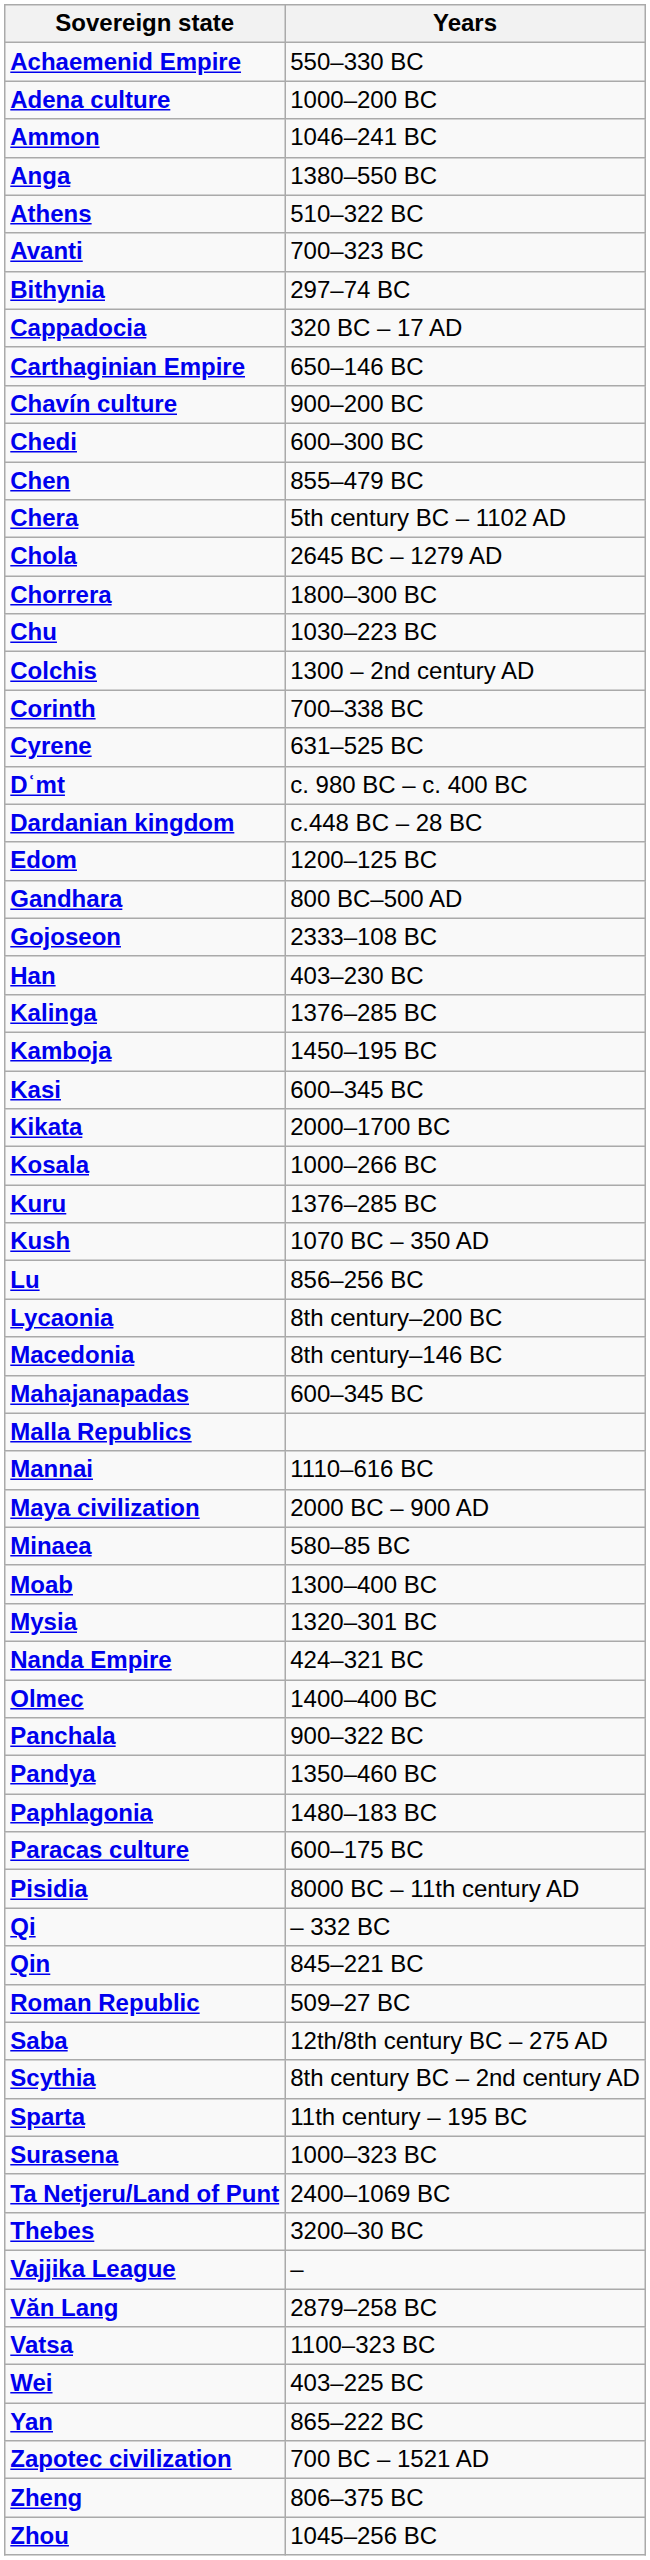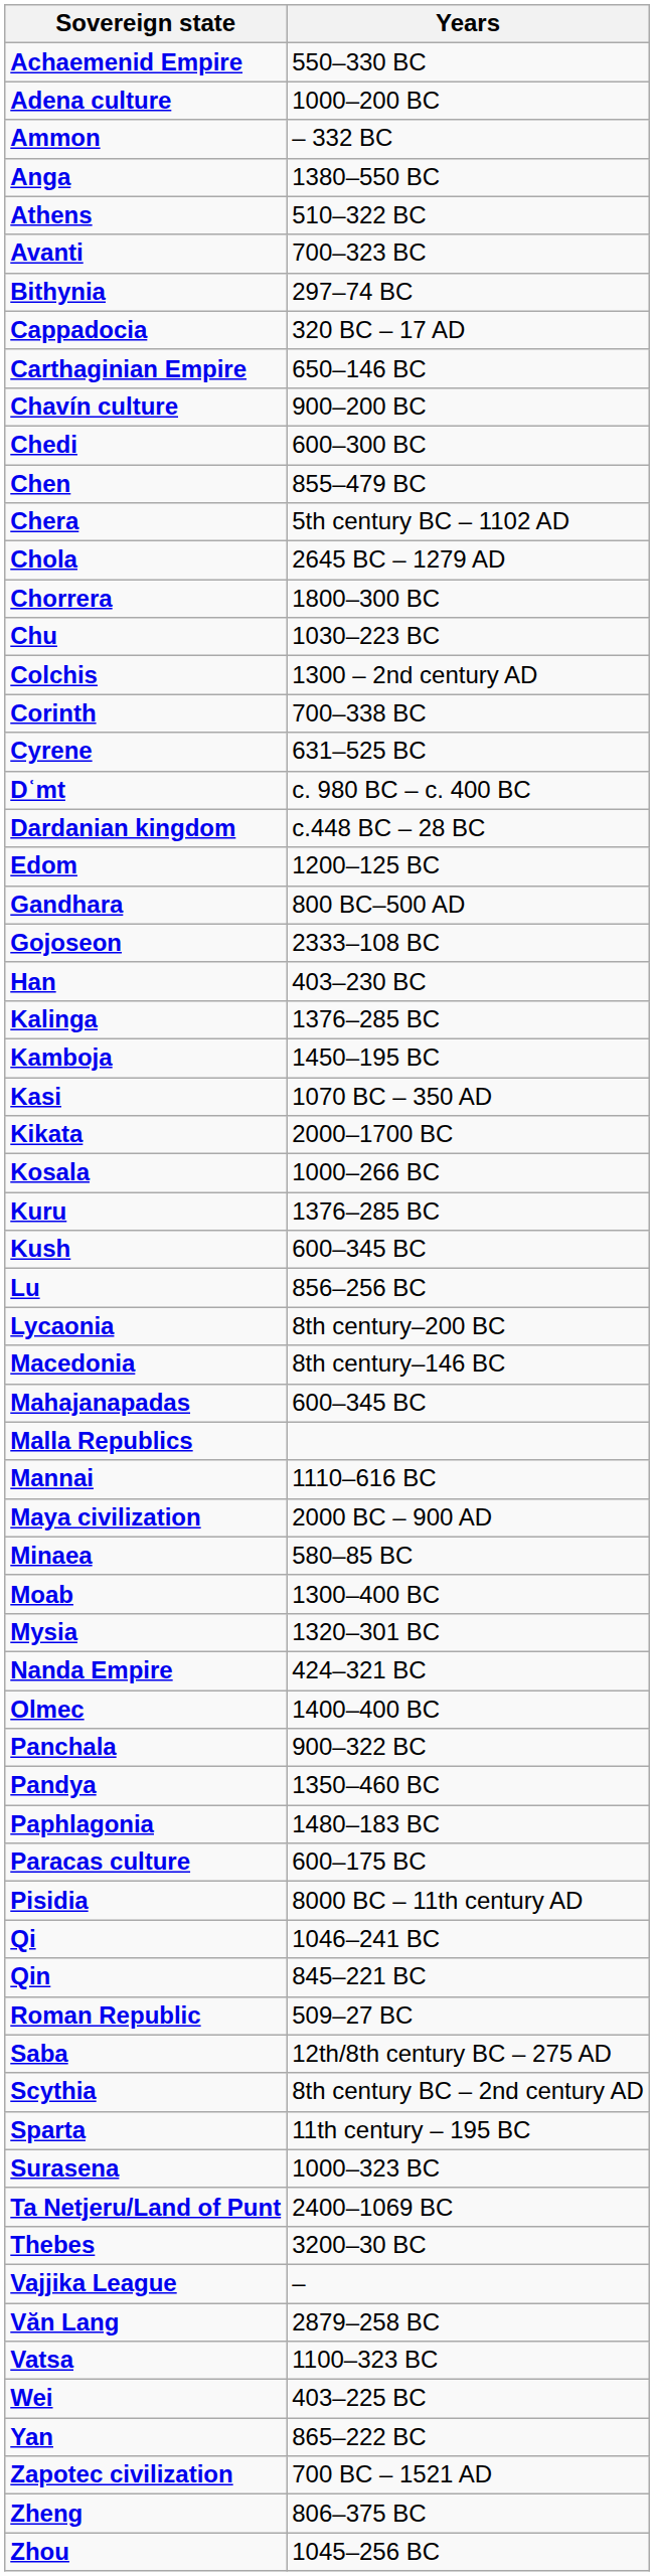Ammon | Years: 1046–241 BC -> – 332 BC
Kasi | Years: 600–345 BC -> 1070 BC – 350 AD
Kush | Years: 1070 BC – 350 AD -> 600–345 BC
Qi | Years: – 332 BC -> 1046–241 BC
